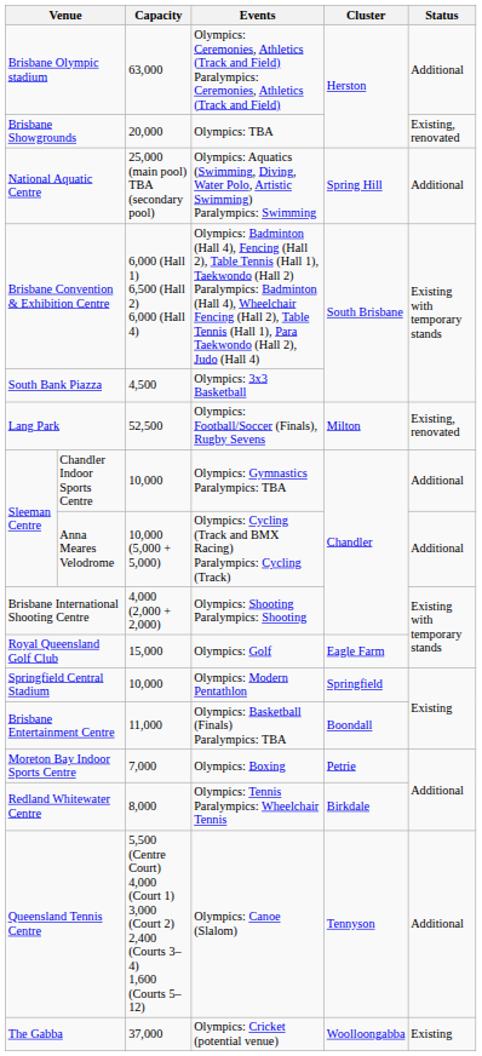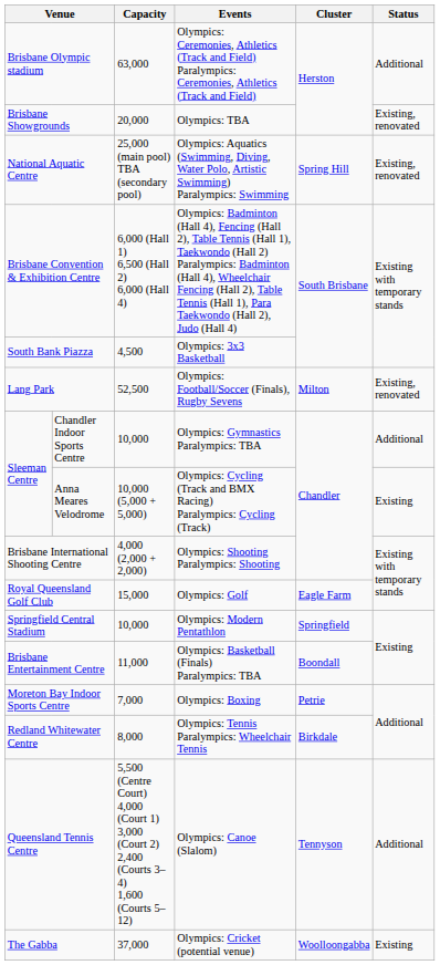National Aquatic Centre | Status: Additional -> Existing, renovated
Anna Meares Velodrome | Status: Additional -> Existing
